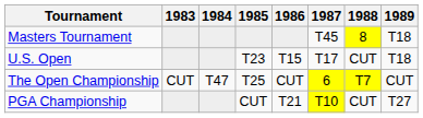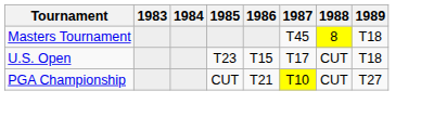- row: The Open Championship | CUT | T47 | T25 | CUT | 6 | T7 | CUT
